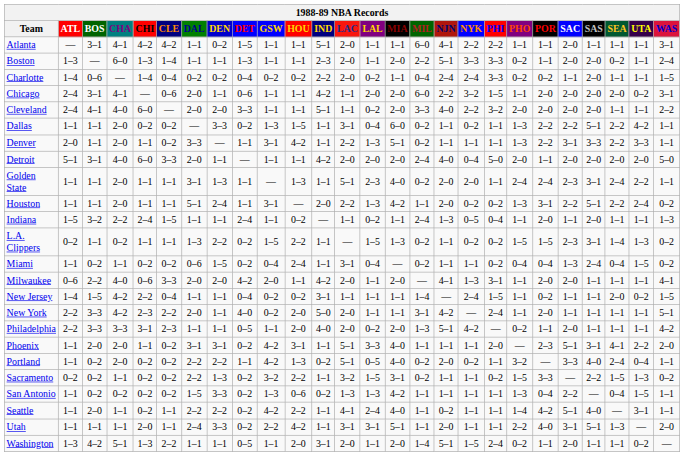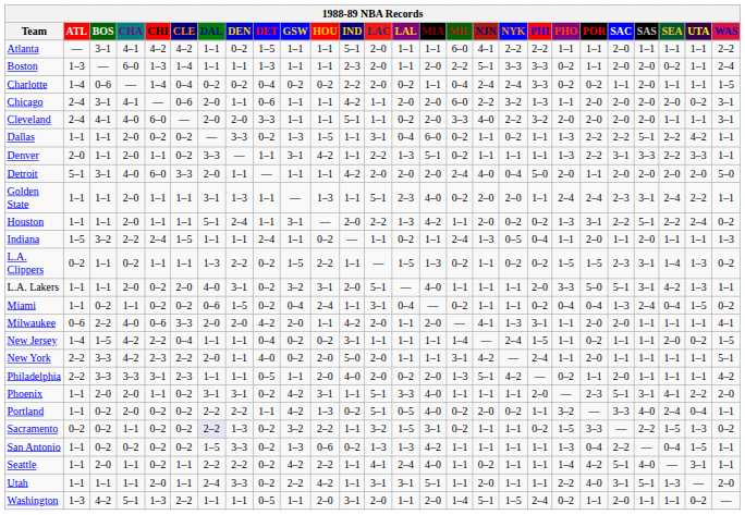Atlanta | WAS: 3–1 -> 2–2
Chicago | PHI: 1–5 -> 1–3
Cleveland | WAS: 2–2 -> 3–1
+ row: L.A. Lakers | 1–1 | 1–1 | 2–0 | 0–2 | 2–0 | 4–0 | 3–1 | 0–2 | 3–2 | 3–1 | 2–0 | 5–1 | — | 4–0 | 1–1 | 1–1 | 1–1 | 2–0 | 3–3 | 5–0 | 5–1 | 3–1 | 4–2 | 1–3 | 1–1
Sacramento | DAL: no background -> lavender background
